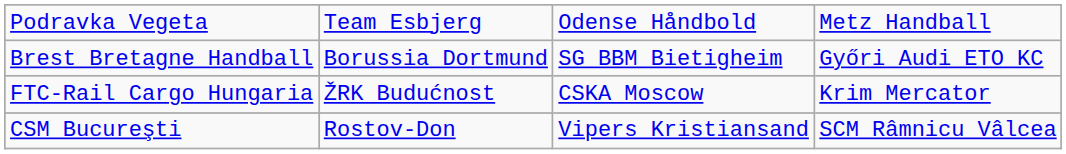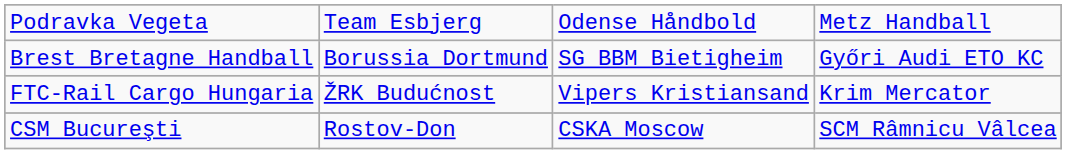FTC-Rail Cargo Hungaria | column 3: CSKA Moscow -> Vipers Kristiansand
CSM Bucureşti | column 3: Vipers Kristiansand -> CSKA Moscow
